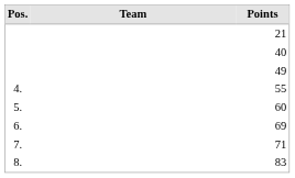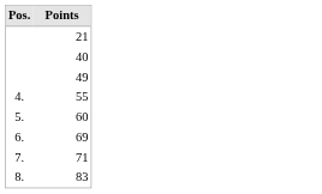- column: Team
